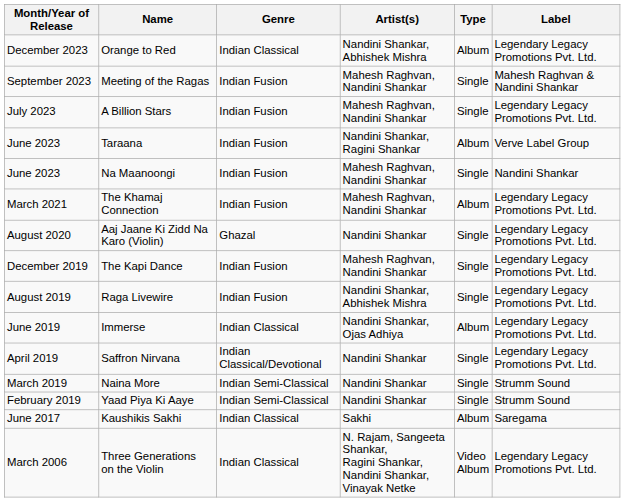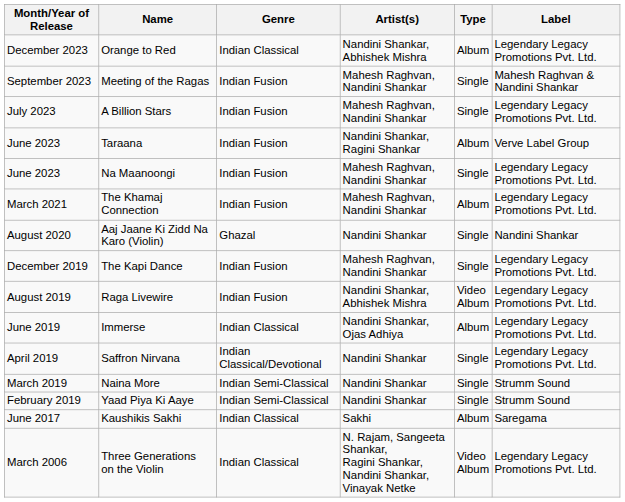Na Maanoongi | Label: Nandini Shankar -> Legendary Legacy Promotions Pvt. Ltd.
Aaj Jaane Ki Zidd Na Karo (Violin) | Label: Legendary Legacy Promotions Pvt. Ltd. -> Nandini Shankar
Raga Livewire | Type: Single -> Video Album
